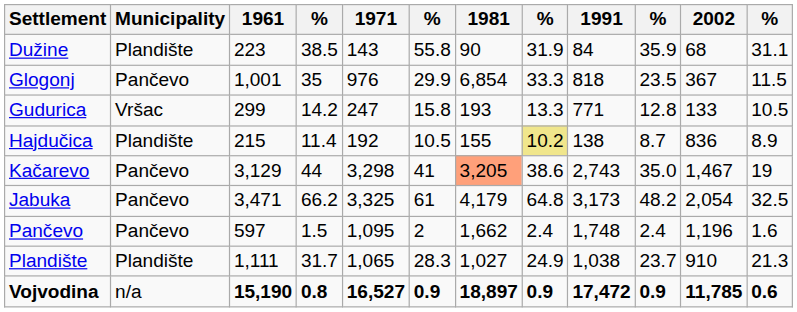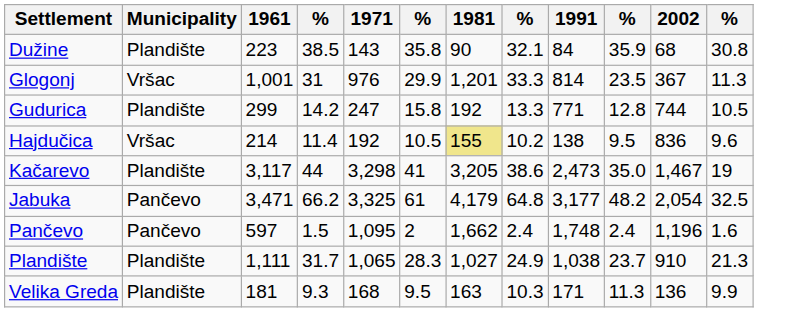Dužine | column 6: 55.8 -> 35.8
Dužine | column 8: 31.9 -> 32.1
Dužine | column 12: 31.1 -> 30.8
Glogonj | Municipality: Pančevo -> Vršac
Glogonj | column 4: 35 -> 31
Glogonj | 1981: 6,854 -> 1,201
Glogonj | 1991: 818 -> 814
Glogonj | column 12: 11.5 -> 11.3
Gudurica | Municipality: Vršac -> Plandište
Gudurica | 1981: 193 -> 192
Gudurica | 2002: 133 -> 744
Hajdučica | Municipality: Plandište -> Vršac
Hajdučica | 1961: 215 -> 214
Hajdučica | 1981: no background -> khaki background
Hajdučica | column 8: khaki background -> no background
Hajdučica | column 10: 8.7 -> 9.5
Hajdučica | column 12: 8.9 -> 9.6
Kačarevo | Municipality: Pančevo -> Plandište
Kačarevo | 1961: 3,129 -> 3,117
Kačarevo | 1981: lightsalmon background -> no background
Kačarevo | 1991: 2,743 -> 2,473
Jabuka | 1991: 3,173 -> 3,177
+ row: Velika Greda | Plandište | 181 | 9.3 | 168 | 9.5 | 163 | 10.3 | 171 | 11.3 | 136 | 9.9
- row: Vojvodina | n/a | 15,190 | 0.8 | 16,527 | 0.9 | 18,897 | 0.9 | 17,472 | 0.9 | 11,785 | 0.6
